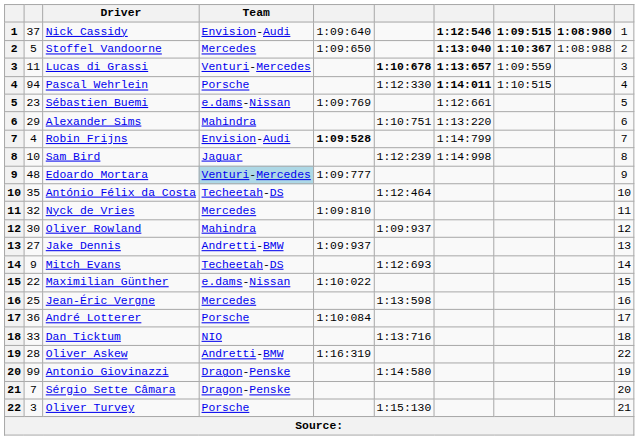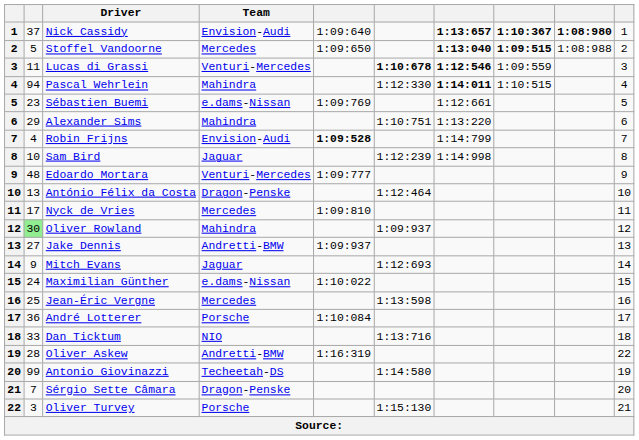Nick Cassidy | column 7: 1:12:546 -> 1:13:657
Nick Cassidy | column 8: 1:09:515 -> 1:10:367
Stoffel Vandoorne | column 8: 1:10:367 -> 1:09:515
Lucas di Grassi | column 7: 1:13:657 -> 1:12:546
Pascal Wehrlein | Team: Porsche -> Mahindra
Edoardo Mortara | Team: lightblue background -> no background
António Félix da Costa | column 2: 35 -> 13
António Félix da Costa | Team: Techeetah-DS -> Dragon-Penske
Nyck de Vries | column 2: 32 -> 17
Oliver Rowland | column 2: no background -> lightgreen background
Mitch Evans | Team: Techeetah-DS -> Jaguar
Maximilian Günther | column 2: 22 -> 24
Antonio Giovinazzi | Team: Dragon-Penske -> Techeetah-DS
